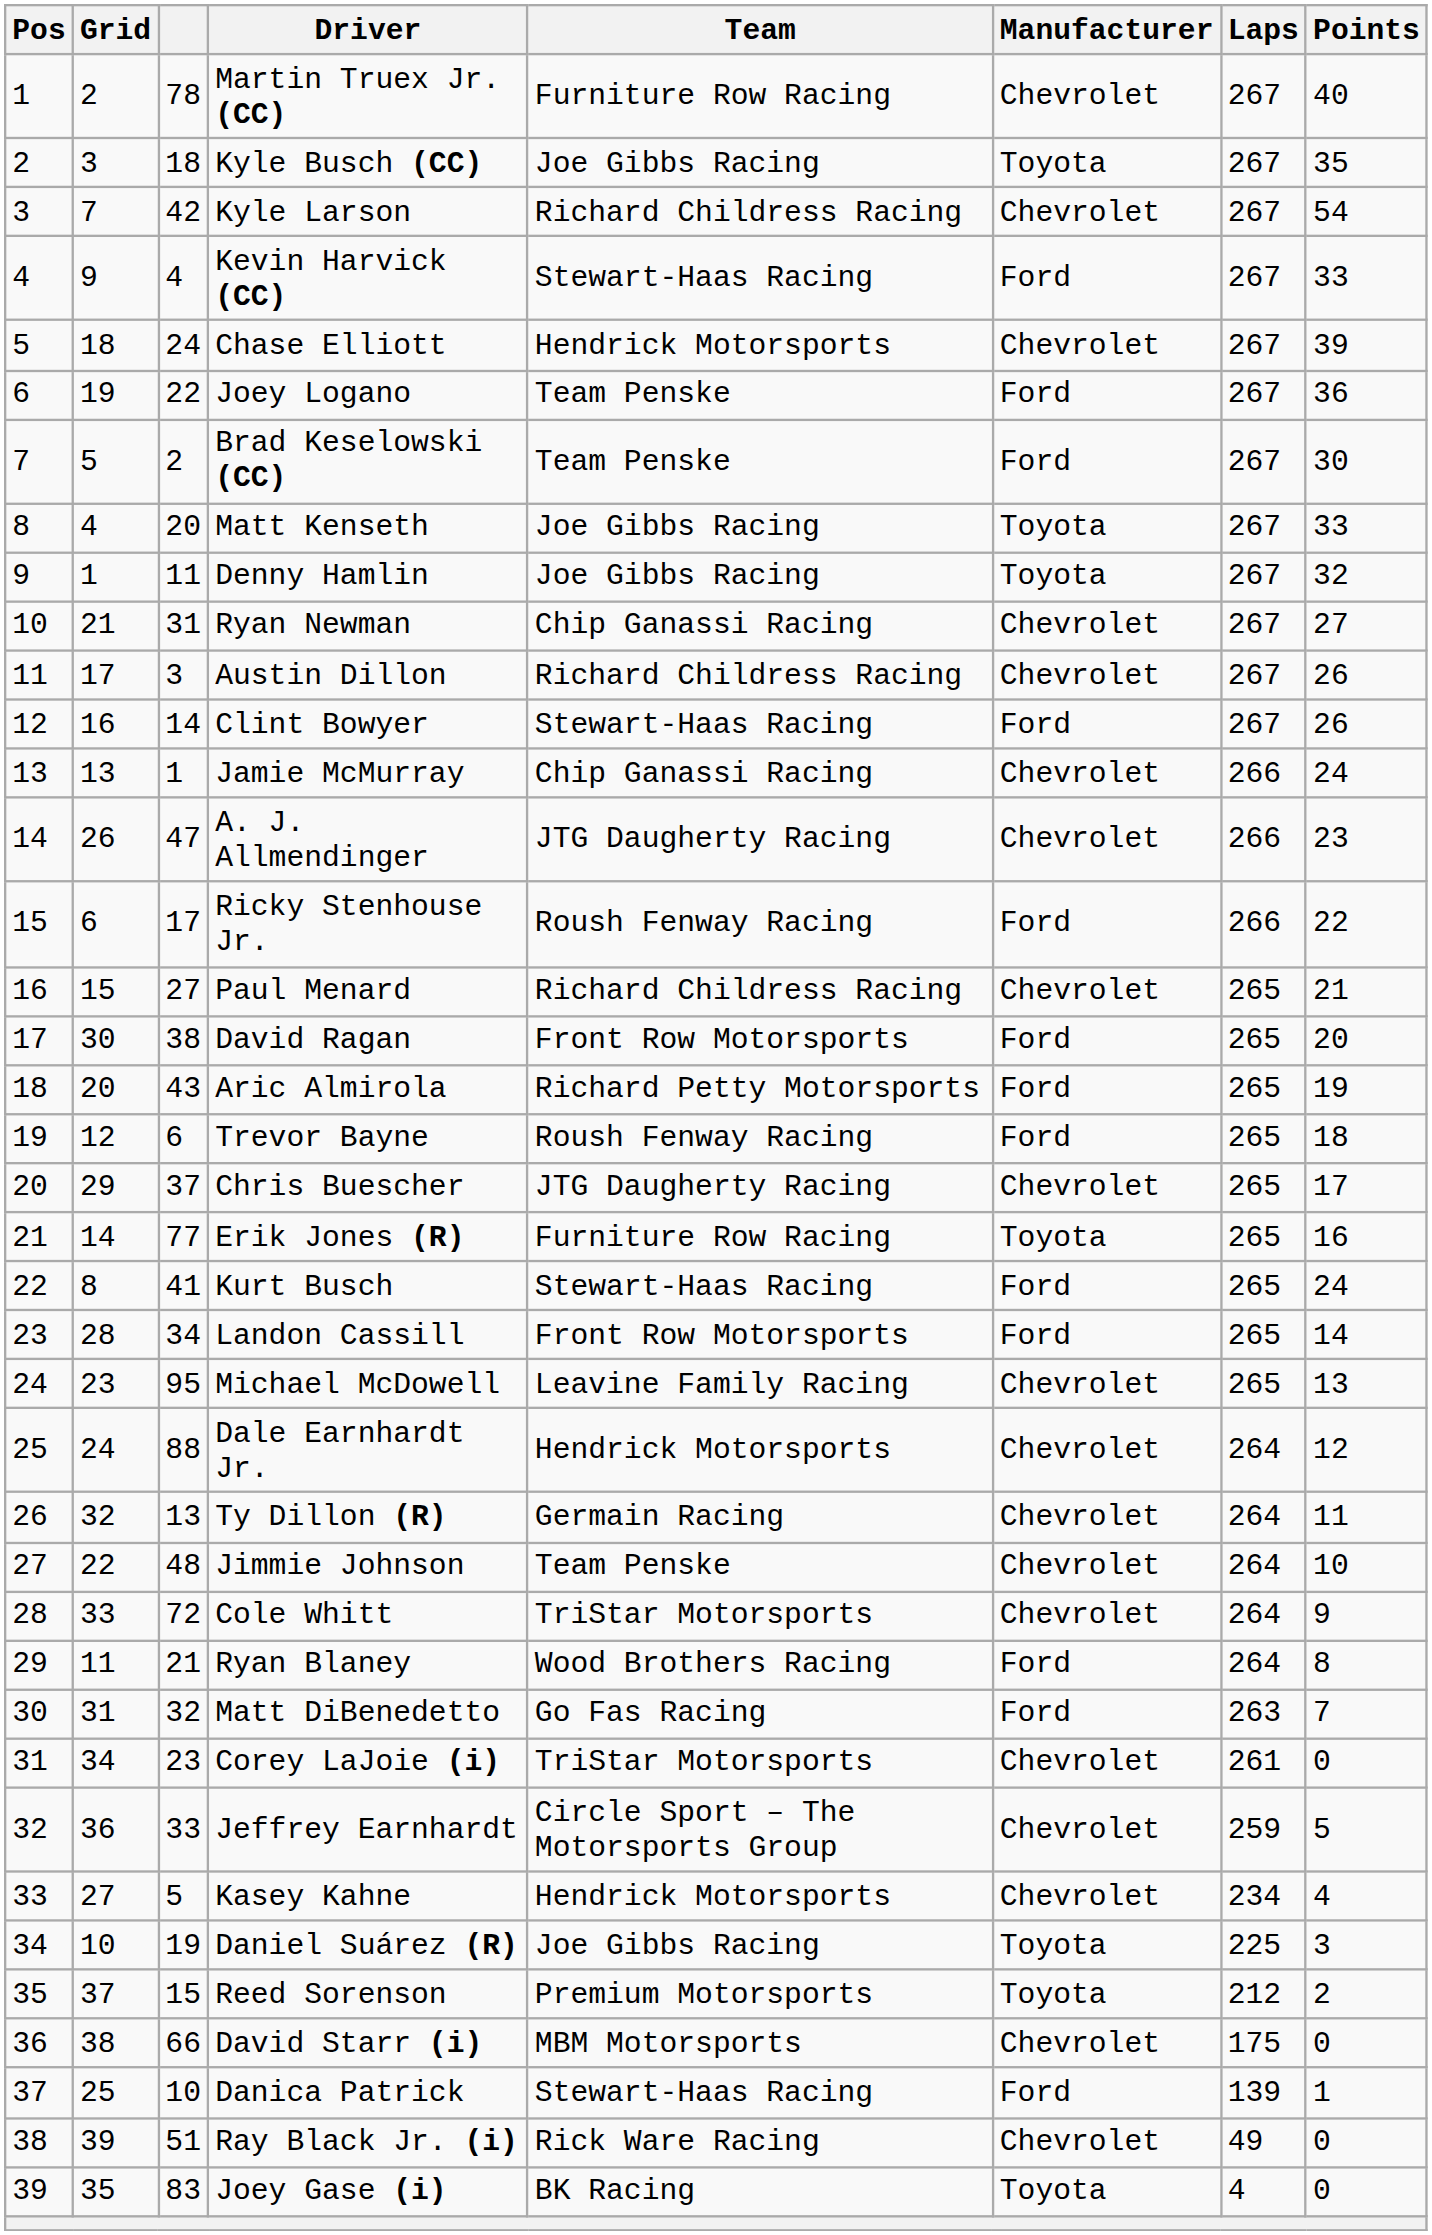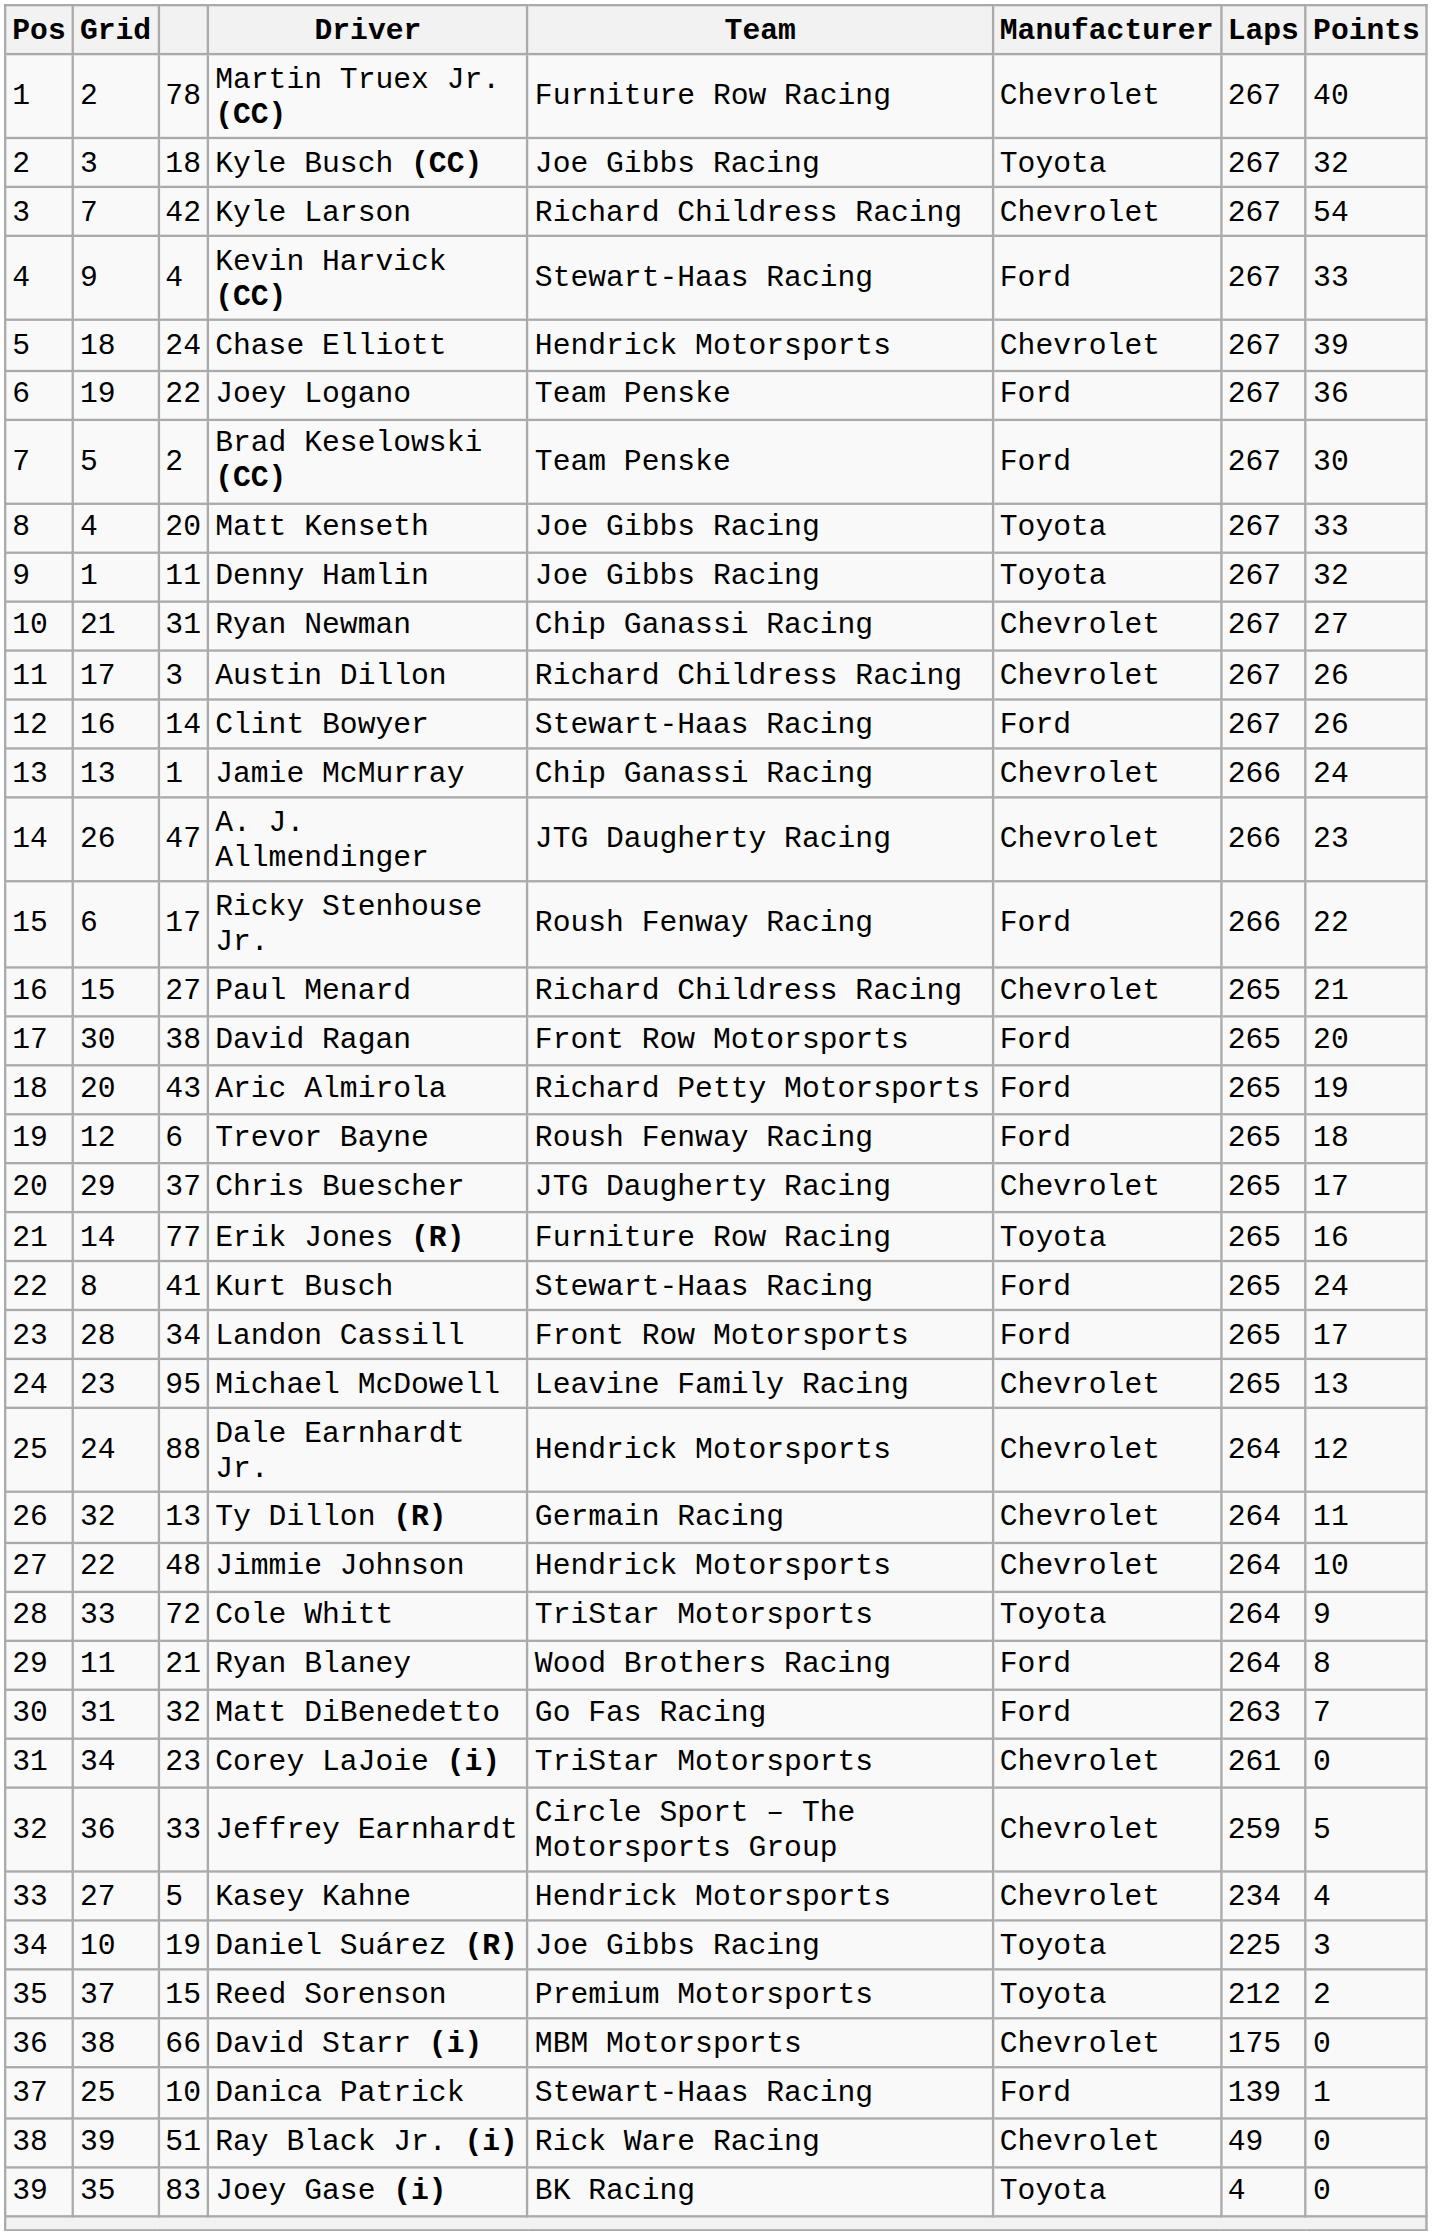Kyle Busch (CC) | Points: 35 -> 32
Landon Cassill | Points: 14 -> 17
Jimmie Johnson | Team: Team Penske -> Hendrick Motorsports
Cole Whitt | Manufacturer: Chevrolet -> Toyota
